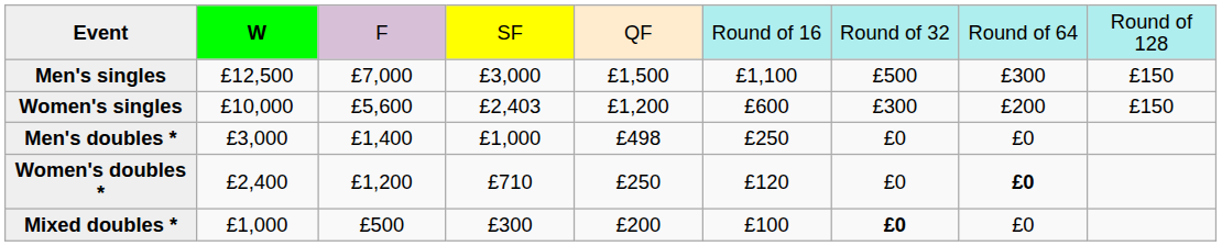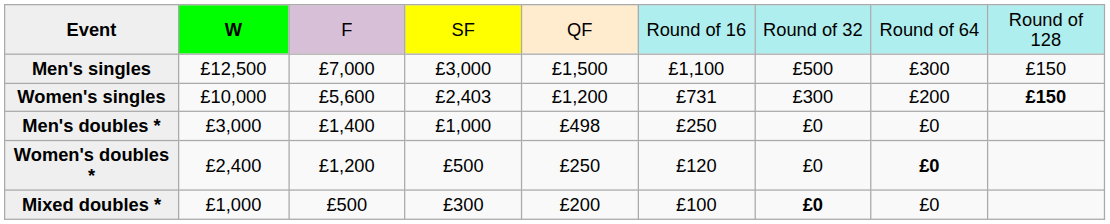Women's singles | column 6: £600 -> £731
Women's singles | column 9: normal -> bold
Women's doubles * | column 4: £710 -> £500
